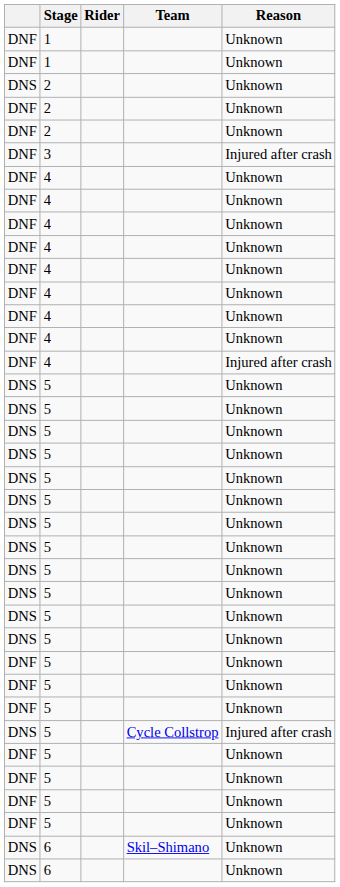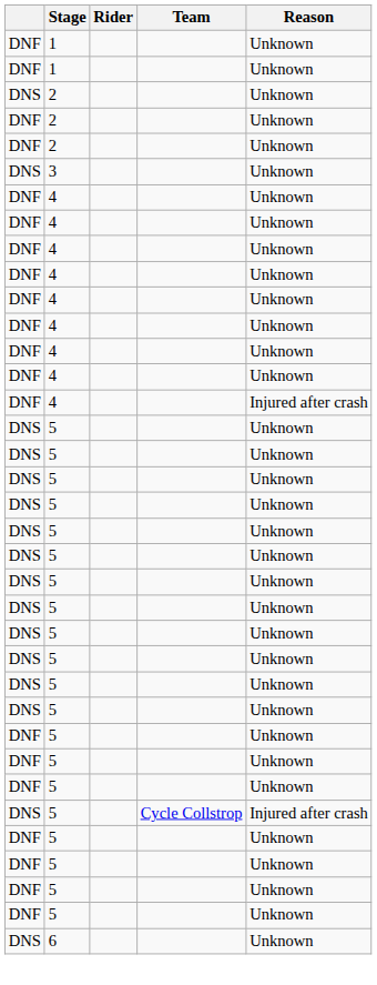3 | column 1: DNF -> DNS
3 | Reason: Injured after crash -> Unknown
- row: DNS | 6 | Skil–Shimano | Unknown
